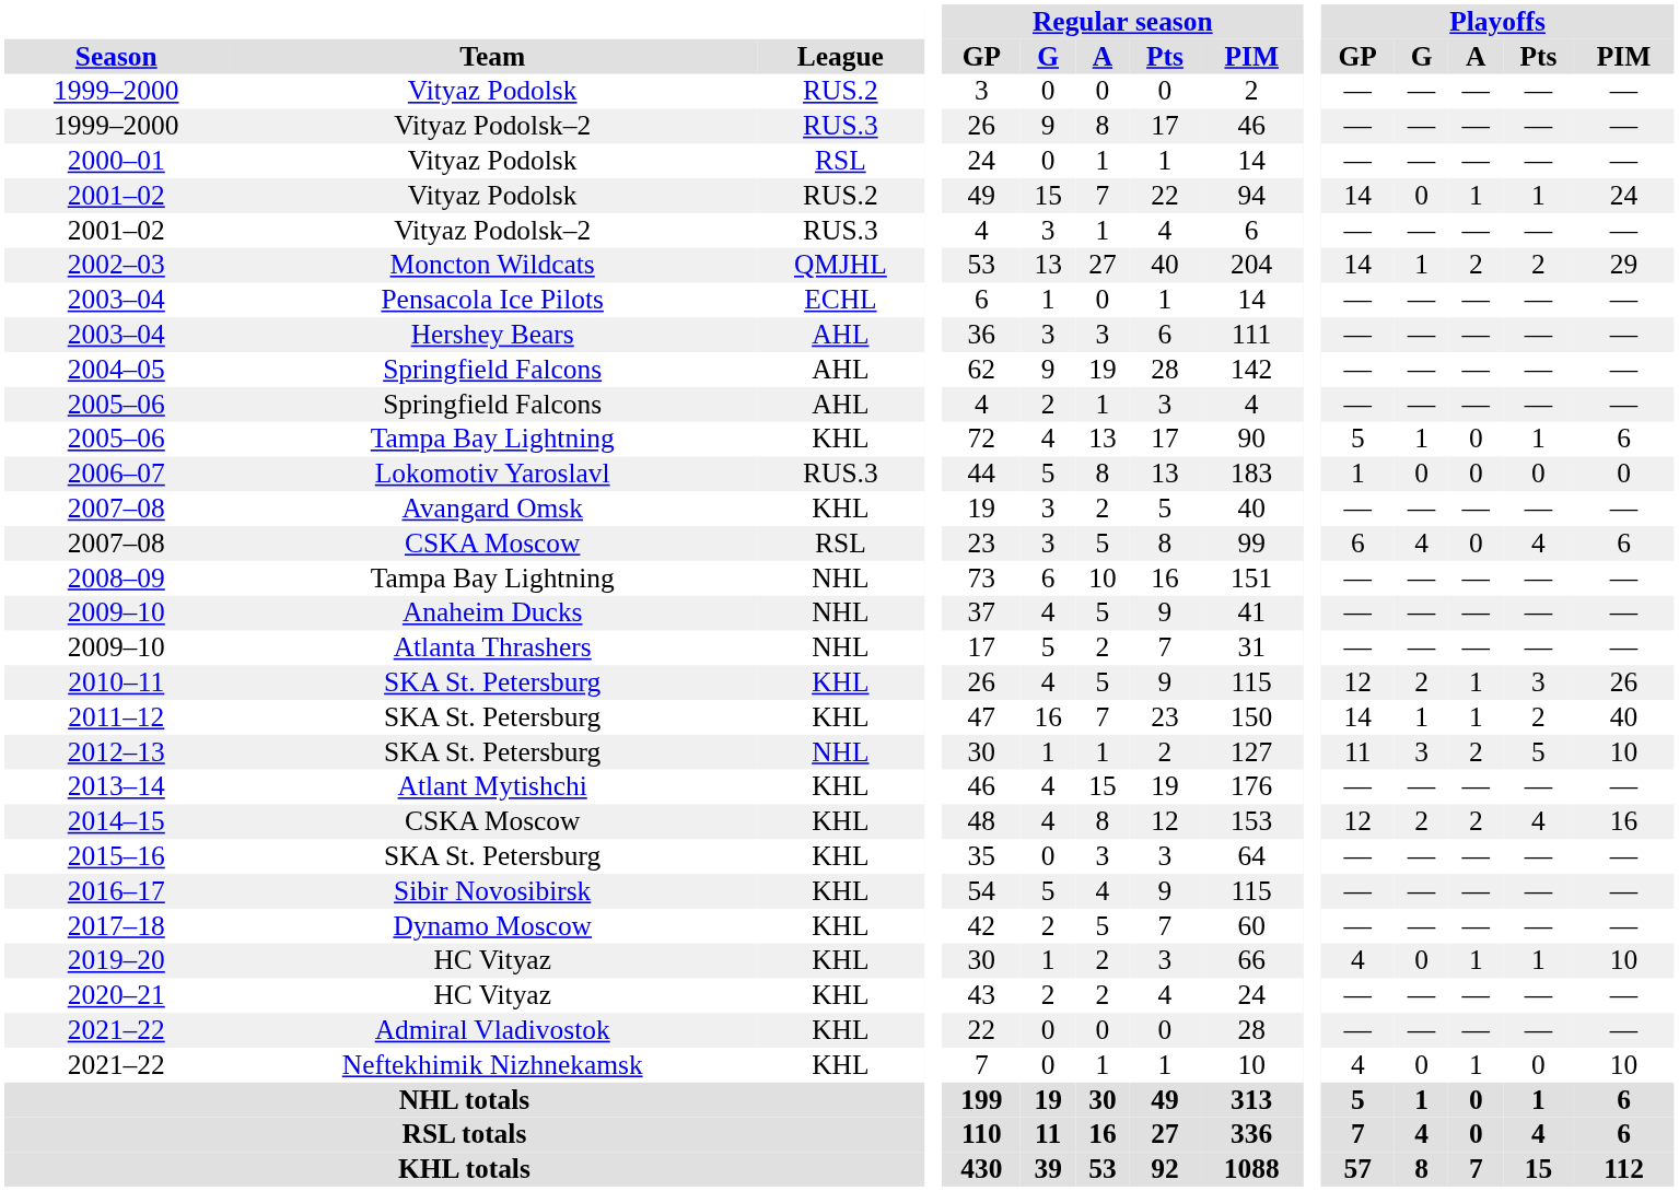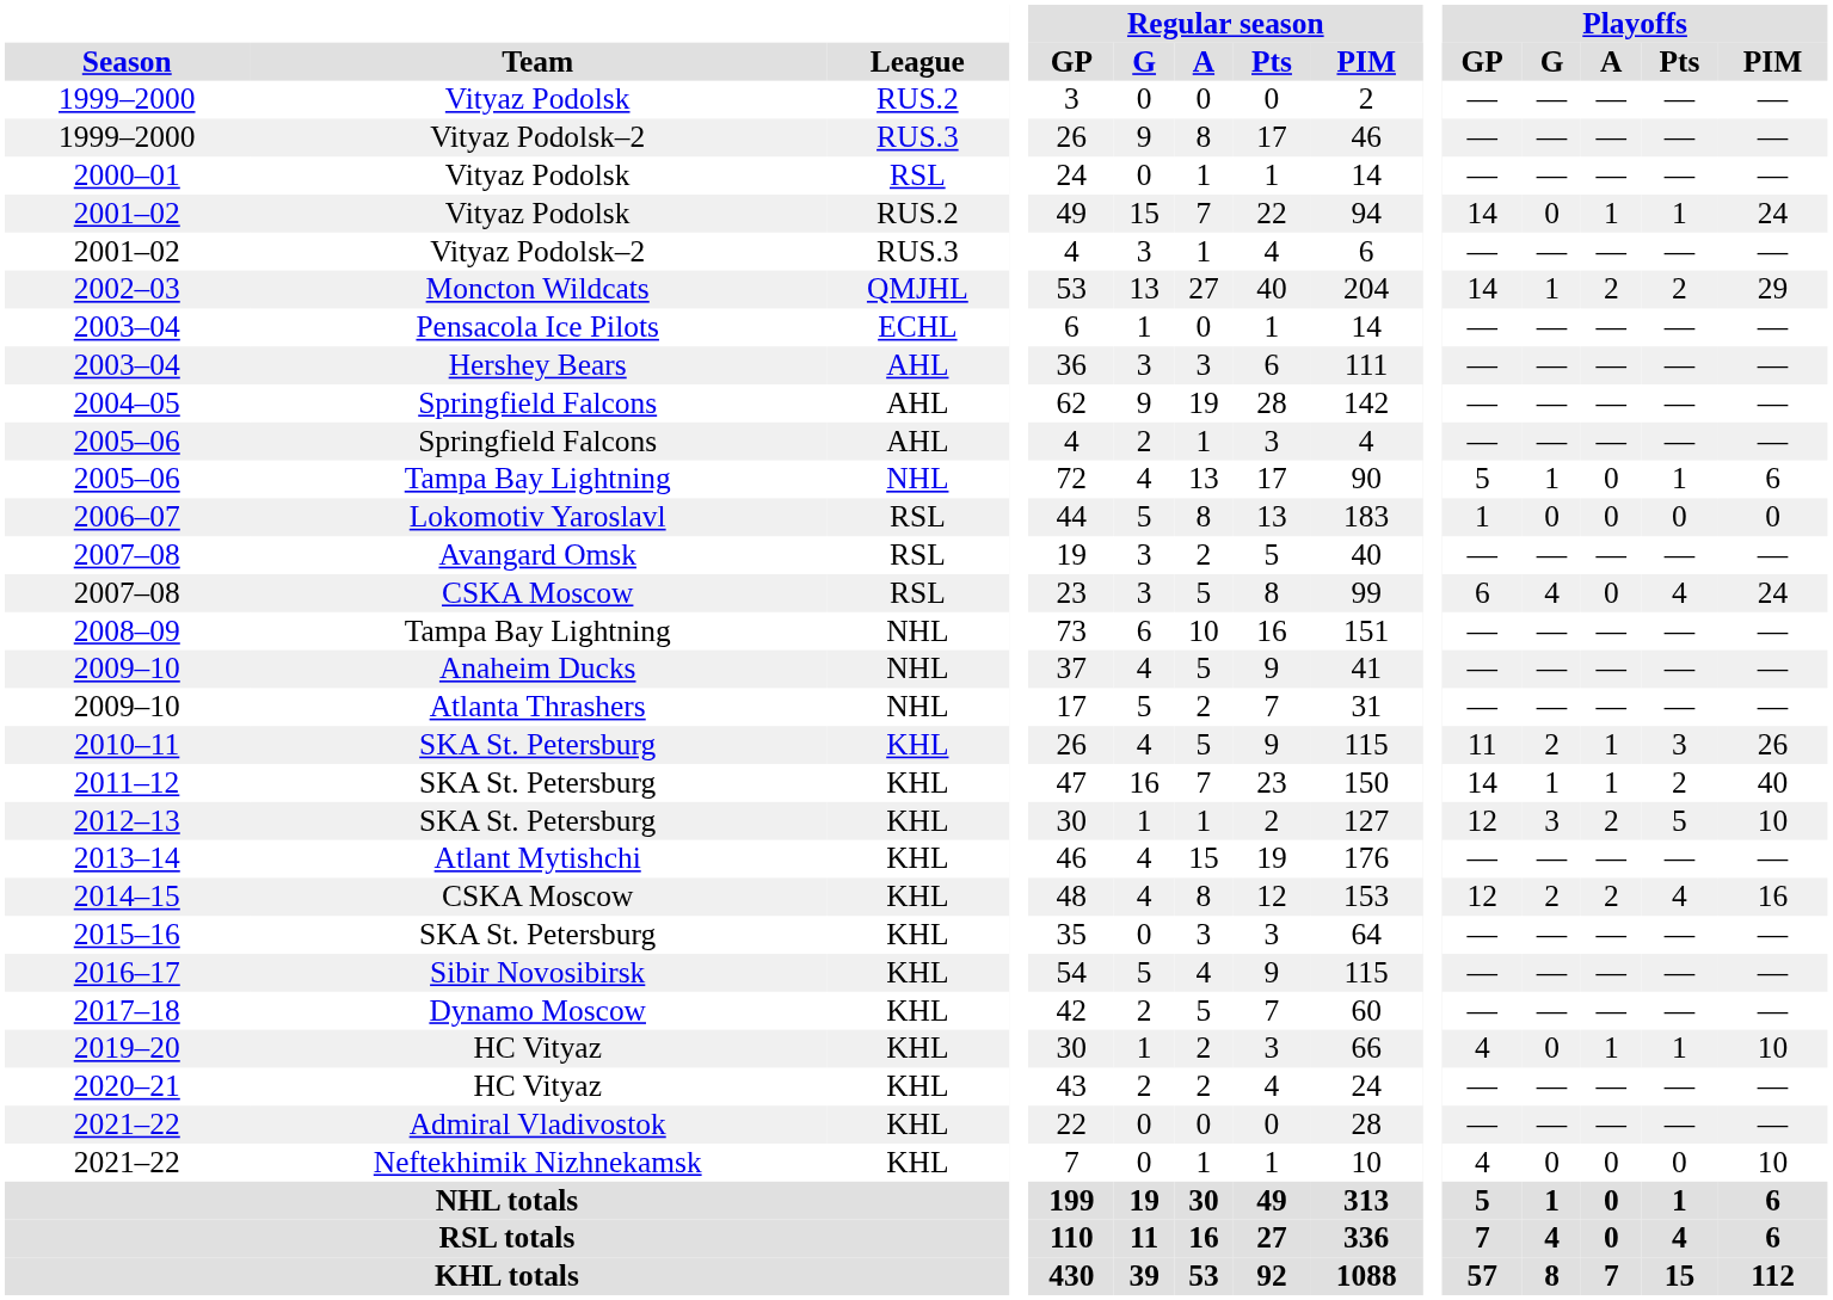2005–06 / Tampa Bay Lightning | League: KHL -> NHL
2006–07 | League: RUS.3 -> RSL
2007–08 / Avangard Omsk | League: KHL -> RSL
2007–08 / CSKA Moscow | Playoffs / PIM: 6 -> 24
2010–11 | Playoffs / GP: 12 -> 11
2012–13 | League: NHL -> KHL
2012–13 | Playoffs / GP: 11 -> 12
2021–22 / Neftekhimik Nizhnekamsk | Playoffs / A: 1 -> 0
